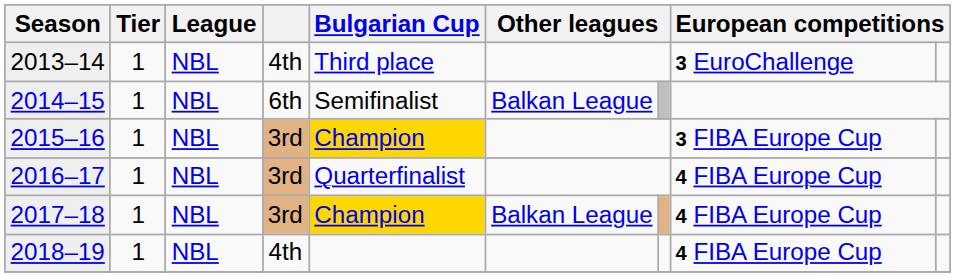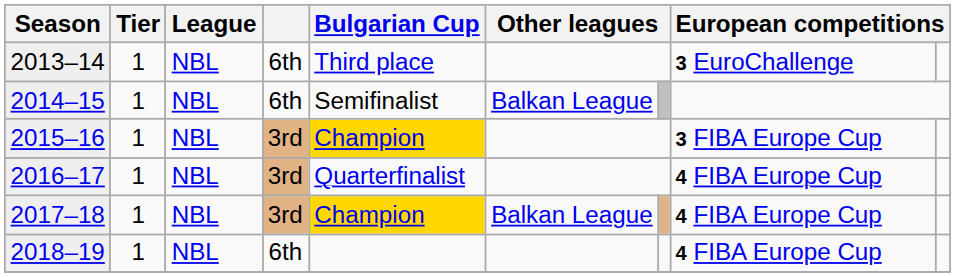2013–14 | column 4: 4th -> 6th
2018–19 | column 4: 4th -> 6th
